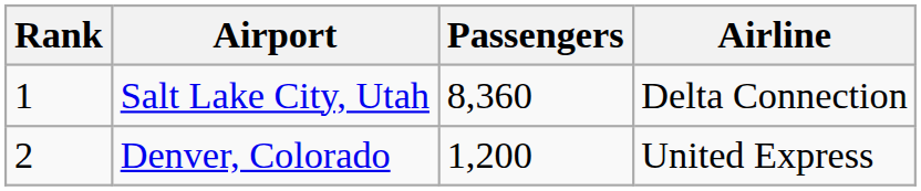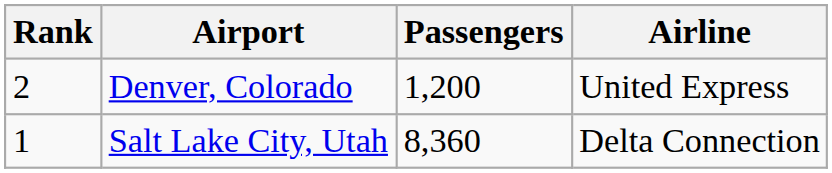rows swapped: Salt Lake City, Utah <-> Denver, Colorado
